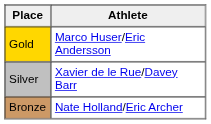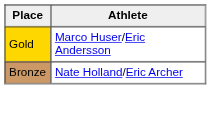- row: Silver | Xavier de le Rue/Davey Barr
